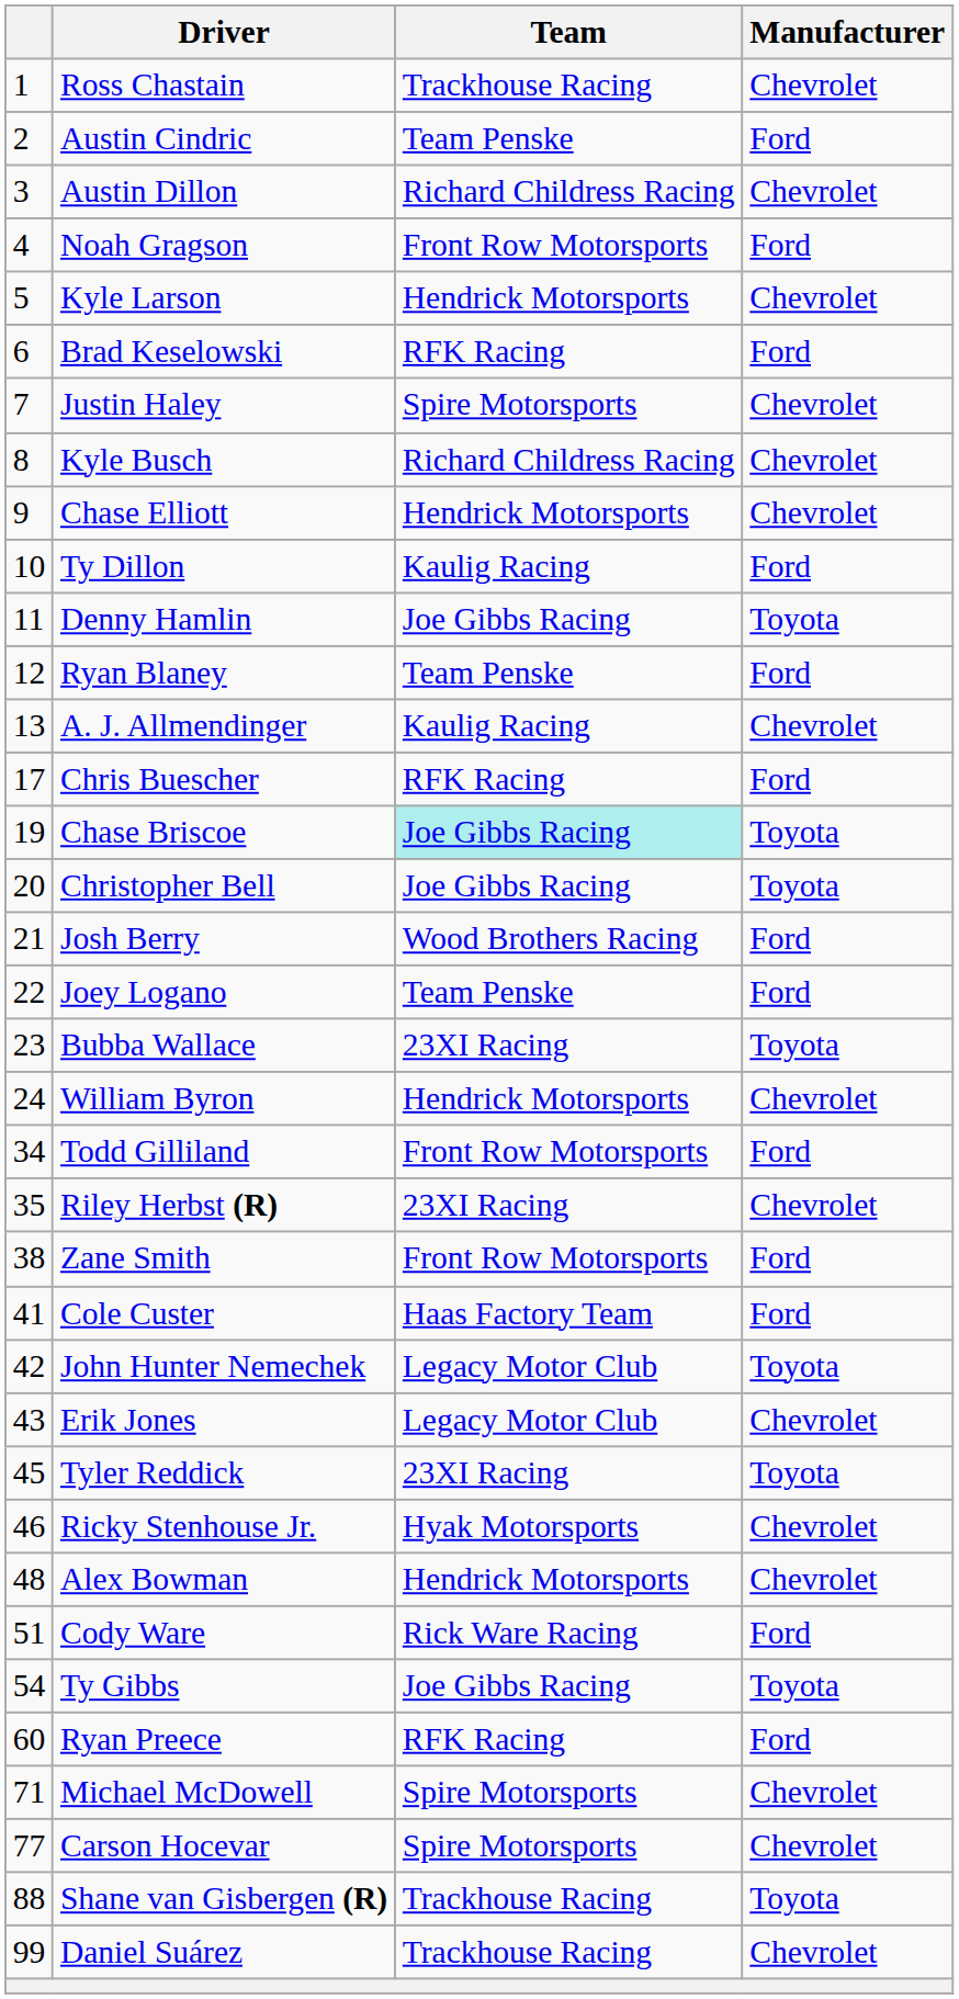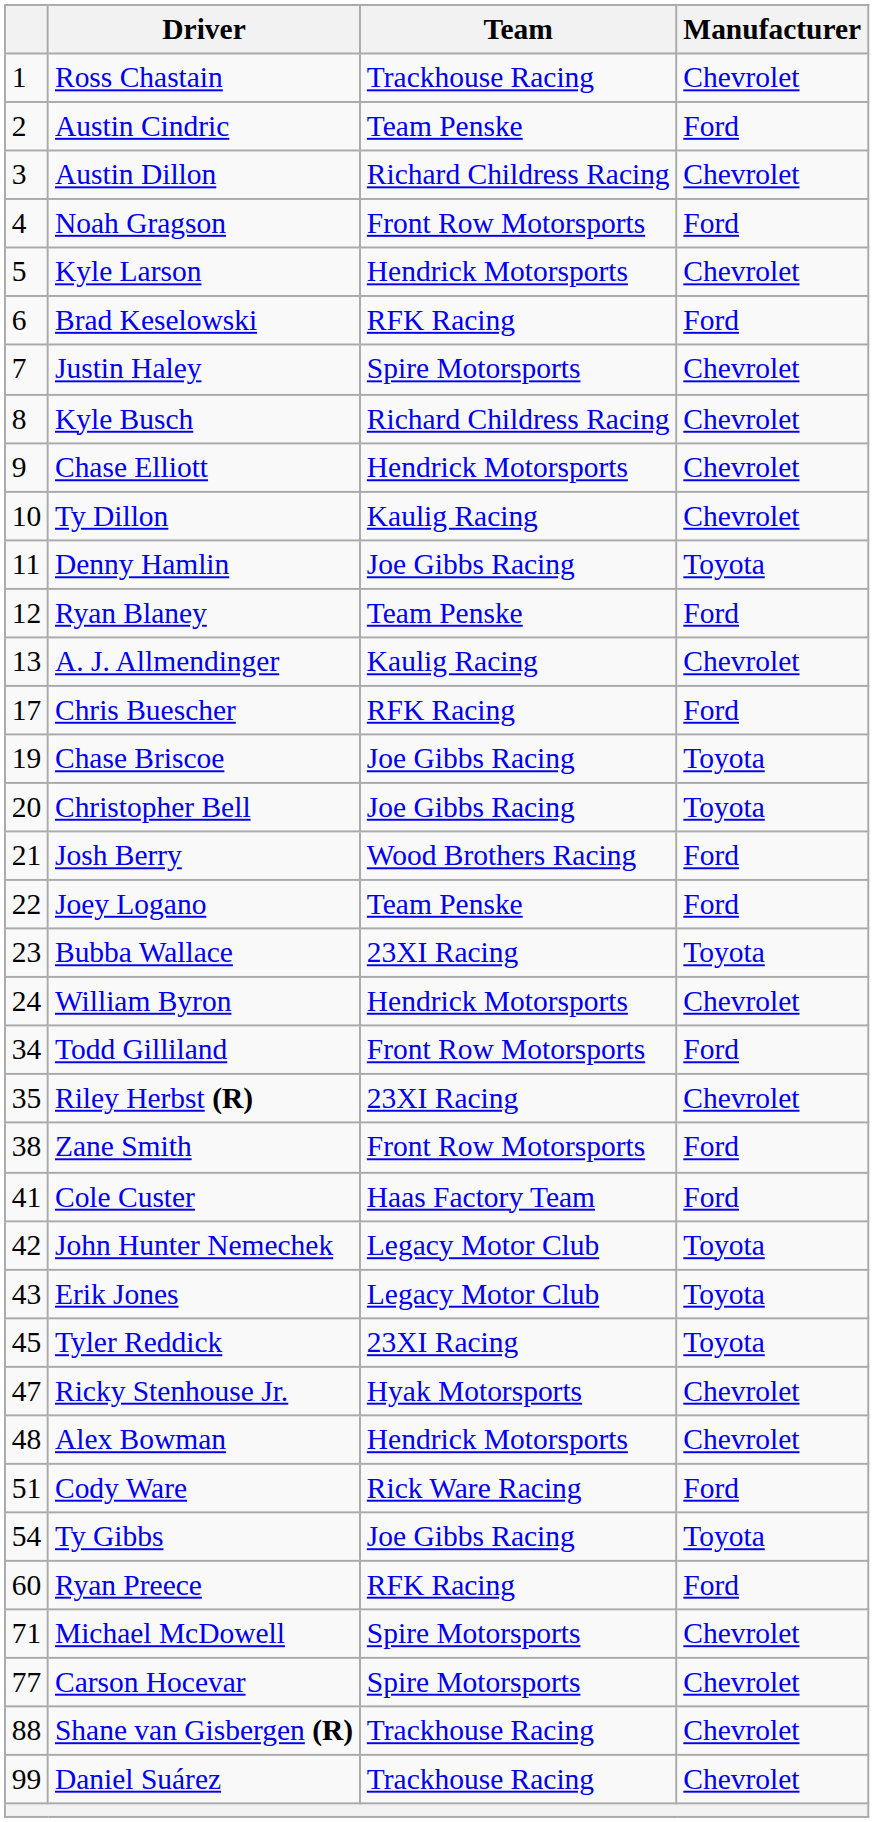Ty Dillon | Manufacturer: Ford -> Chevrolet
Chase Briscoe | Team: paleturquoise background -> no background
Erik Jones | Manufacturer: Chevrolet -> Toyota
Ricky Stenhouse Jr. | column 1: 46 -> 47
Shane van Gisbergen (R) | Manufacturer: Toyota -> Chevrolet
